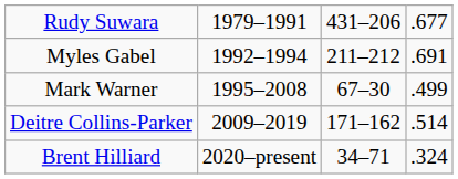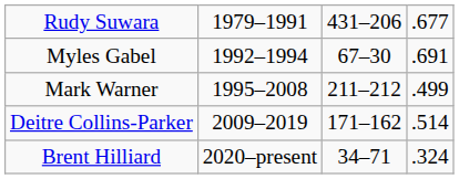Myles Gabel | column 3: 211–212 -> 67–30
Mark Warner | column 3: 67–30 -> 211–212
